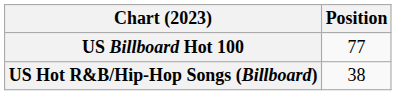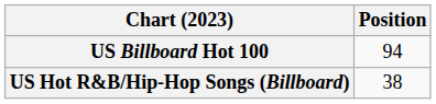US Billboard Hot 100 | Position: 77 -> 94
